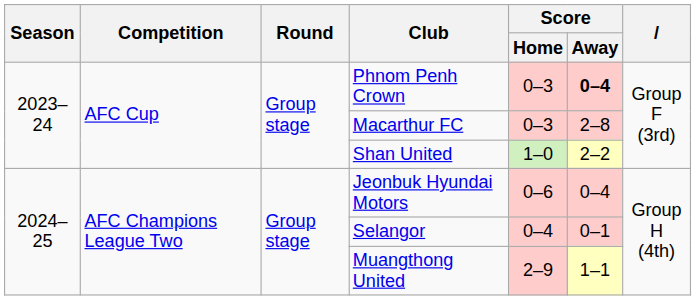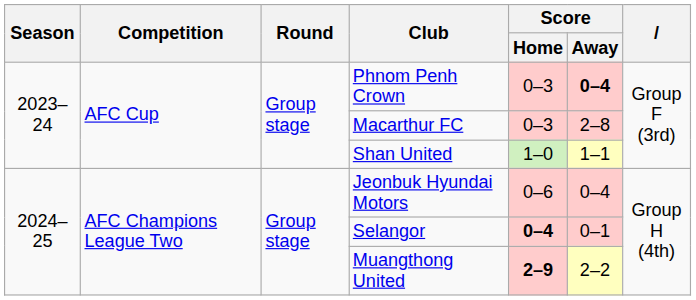Shan United | Score / Away: 2–2 -> 1–1
Selangor | Score / Home: normal -> bold
Muangthong United | Score / Home: normal -> bold
Muangthong United | Score / Away: 1–1 -> 2–2
